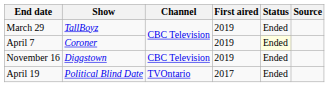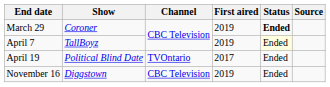March 29 | Show: TallBoyz -> Coroner
March 29 | Status: normal -> bold
April 7 | Show: Coroner -> TallBoyz
rows swapped: April 19 <-> November 16
